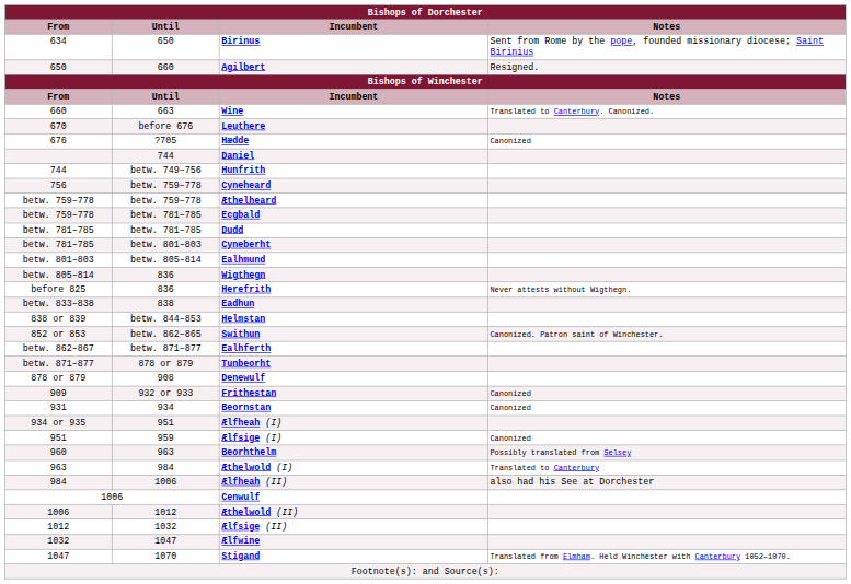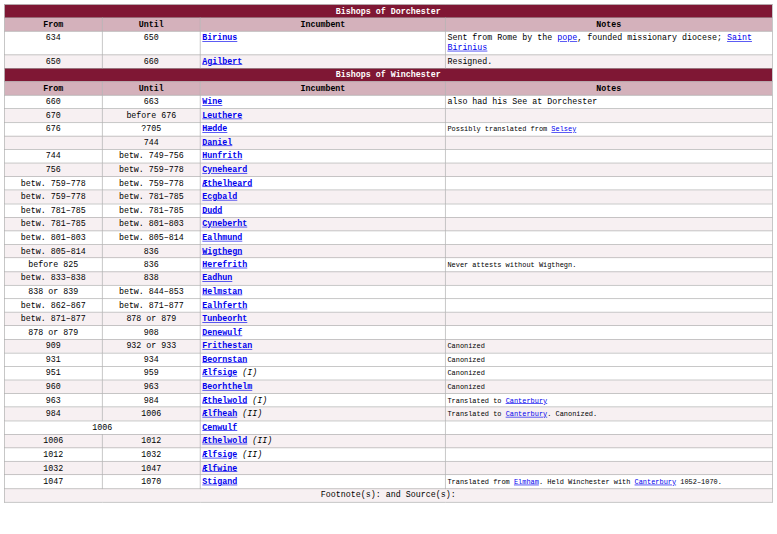Wine | Notes: Translated to Canterbury. Canonized. -> also had his See at Dorchester
Hædde | Notes: Canonized -> Possibly translated from Selsey
- row: 852 or 853 | betw. 862–865 | Swithun | Canonized. Patron saint of Winchester.
- row: 934 or 935 | 951 | Ælfheah (I)
Beorhthelm | Notes: Possibly translated from Selsey -> Canonized
Ælfheah (II) | Notes: also had his See at Dorchester -> Translated to Canterbury. Canonized.
